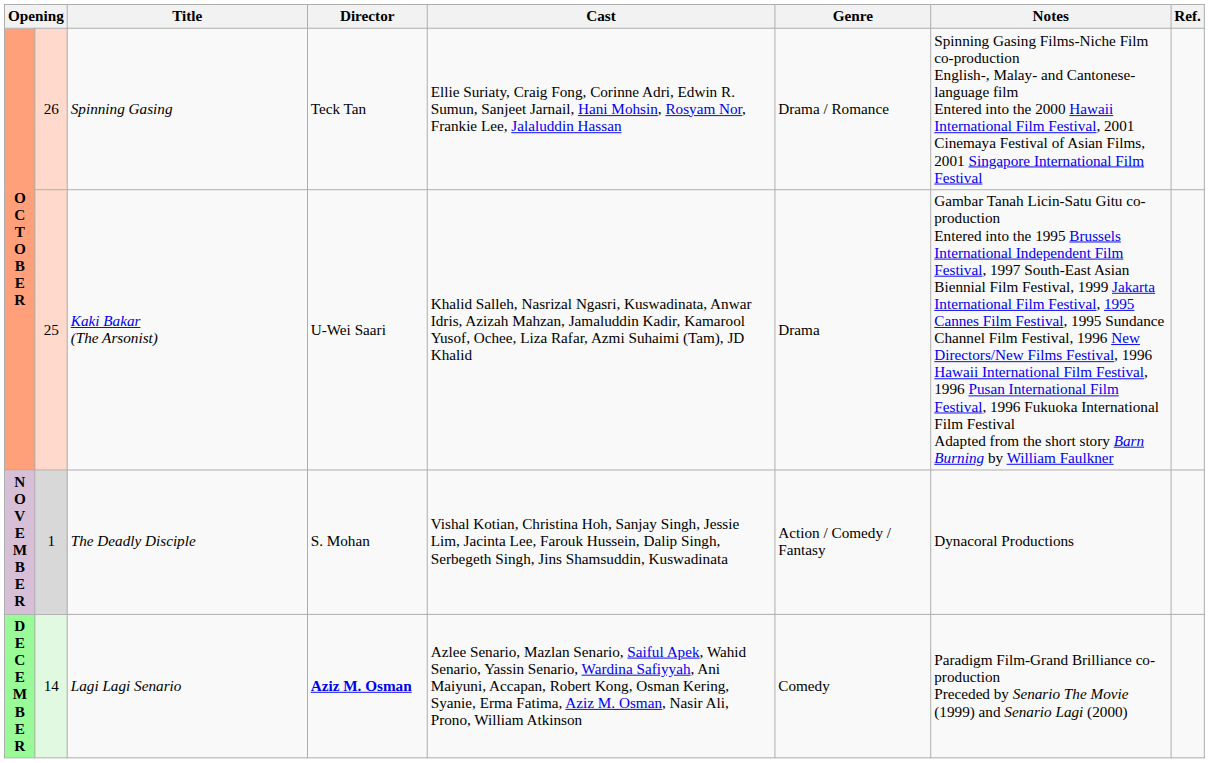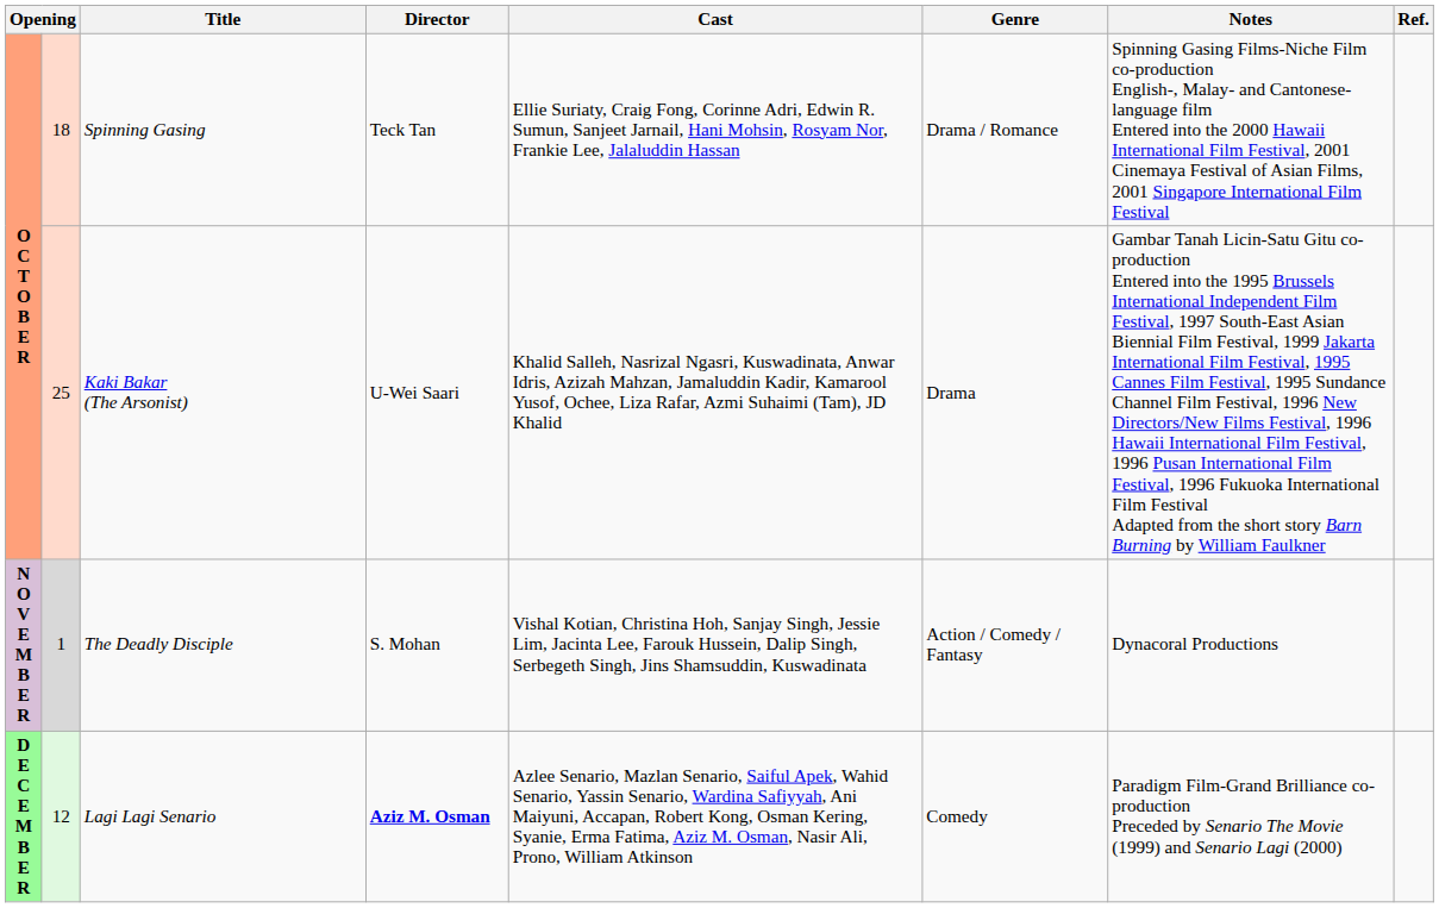Spinning Gasing | column 2: 26 -> 18
Lagi Lagi Senario | column 2: 14 -> 12
